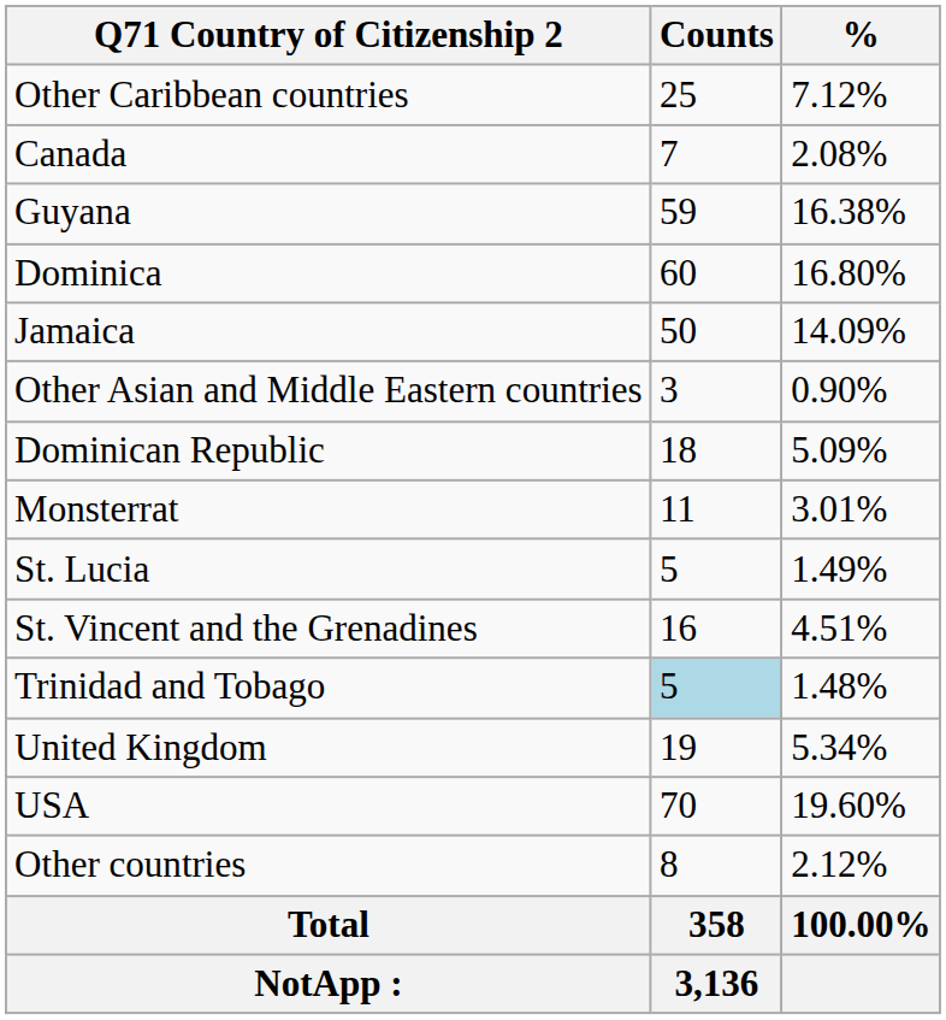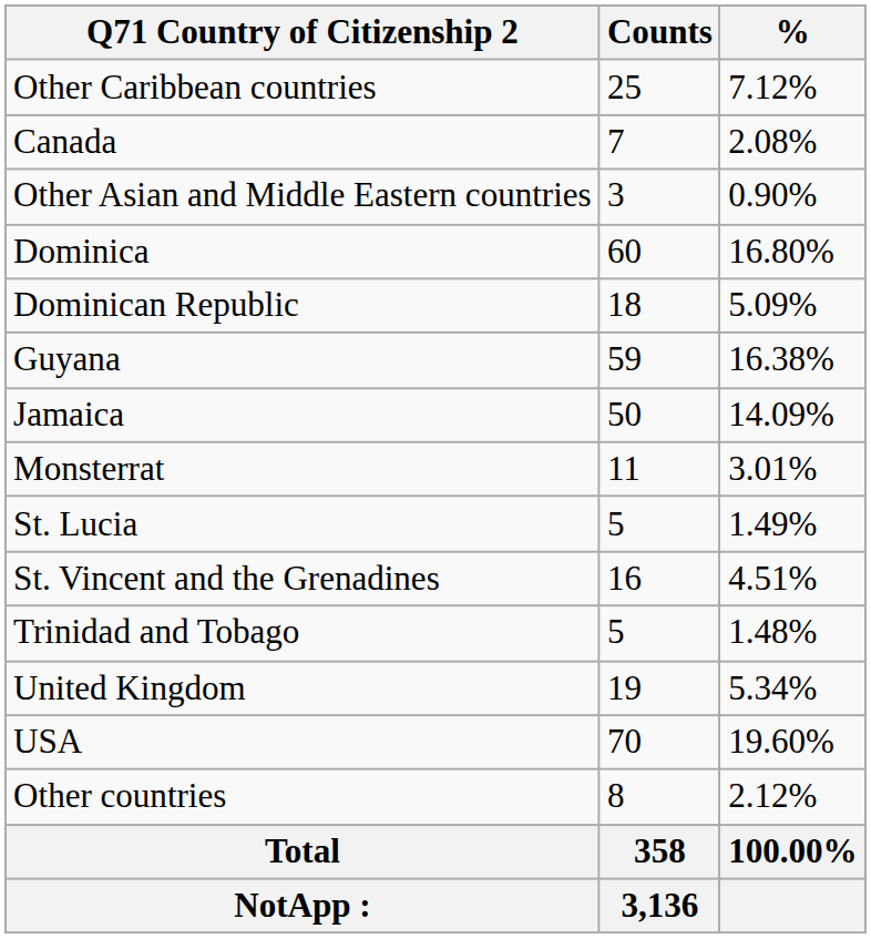rows swapped: Other Asian and Middle Eastern countries <-> Guyana
rows swapped: Dominican Republic <-> Jamaica
Trinidad and Tobago | Counts: lightblue background -> no background
